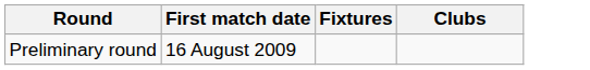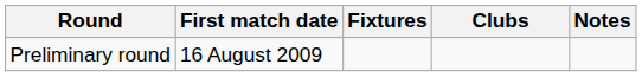+ column: Notes
